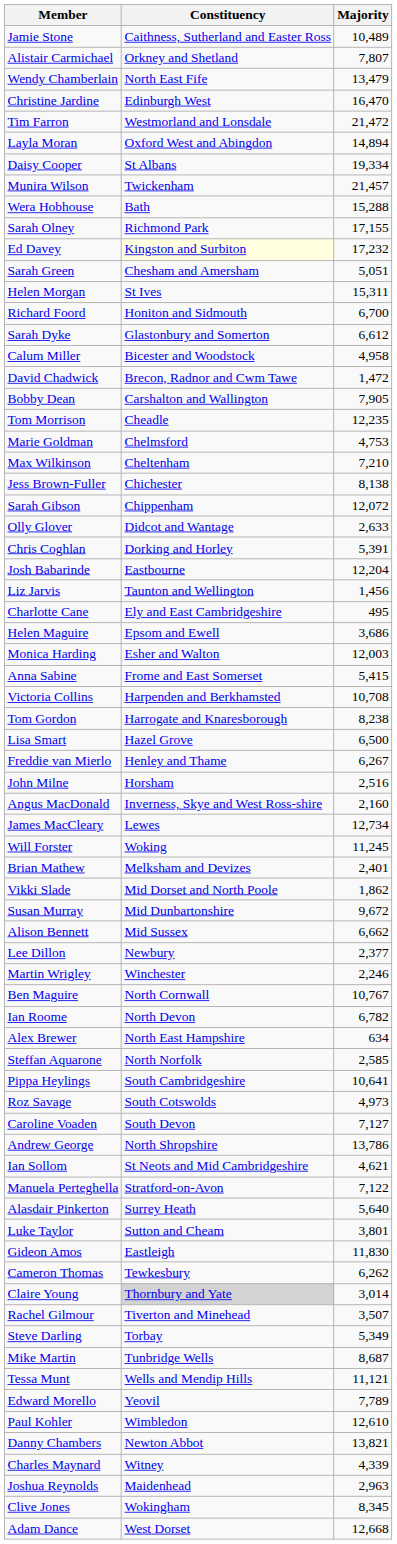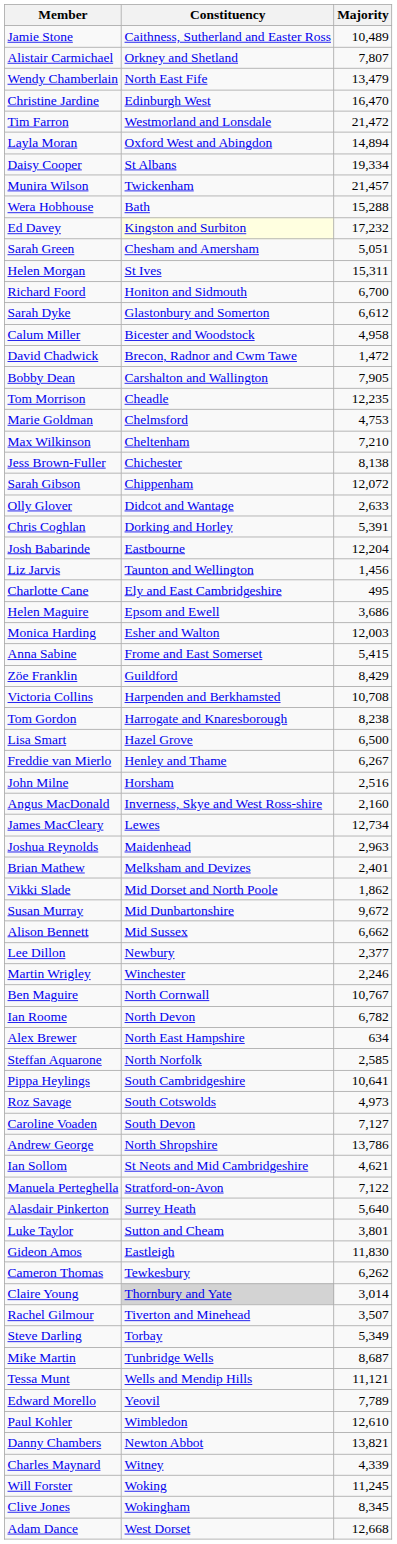- row: Sarah Olney | Richmond Park | 17,155
+ row: Zöe Franklin | Guildford | 8,429
rows swapped: Joshua Reynolds <-> Will Forster
